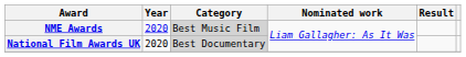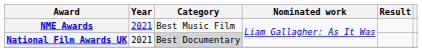NME Awards | Year: 2020 -> 2021
NME Awards | Category: lightgrey background -> no background
National Film Awards UK | Year: 2020 -> 2021
